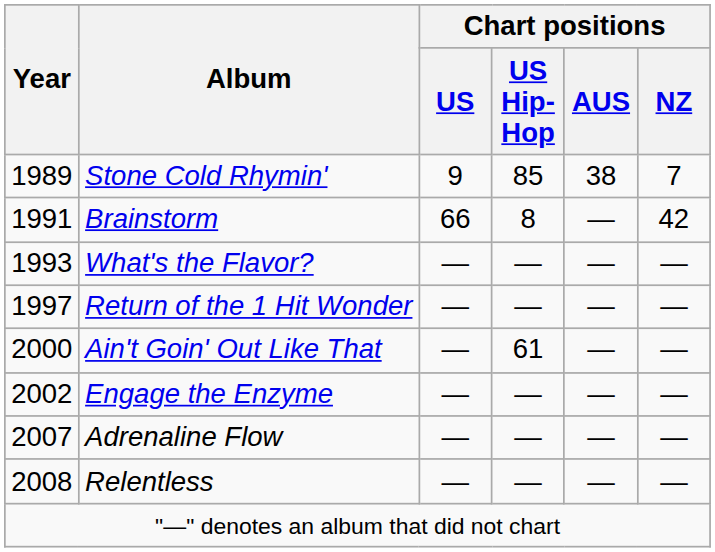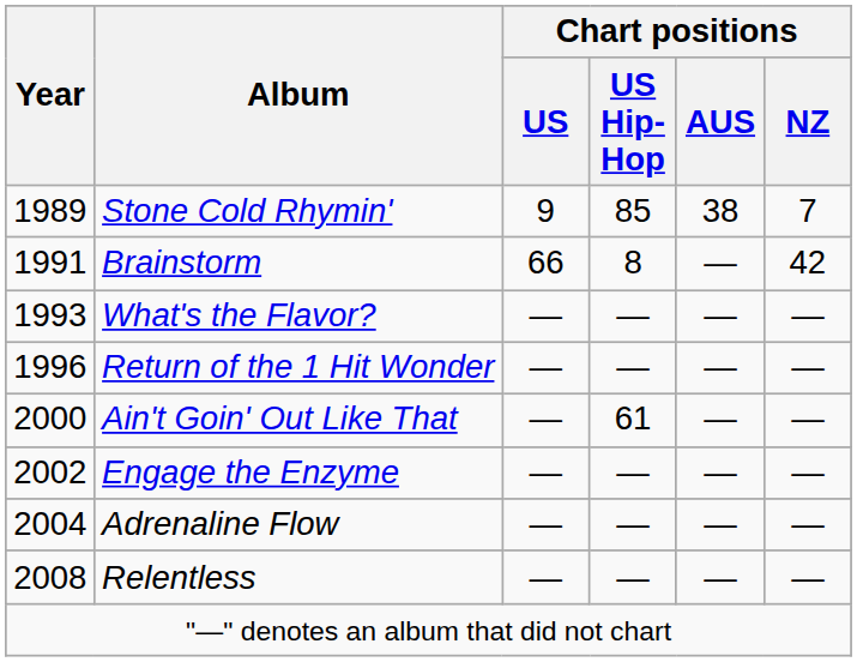Return of the 1 Hit Wonder | Year: 1997 -> 1996
Adrenaline Flow | Year: 2007 -> 2004
